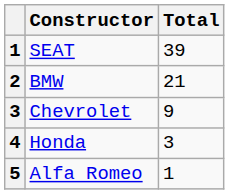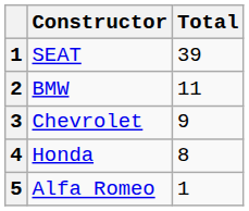BMW | Total: 21 -> 11
Honda | Total: 3 -> 8
